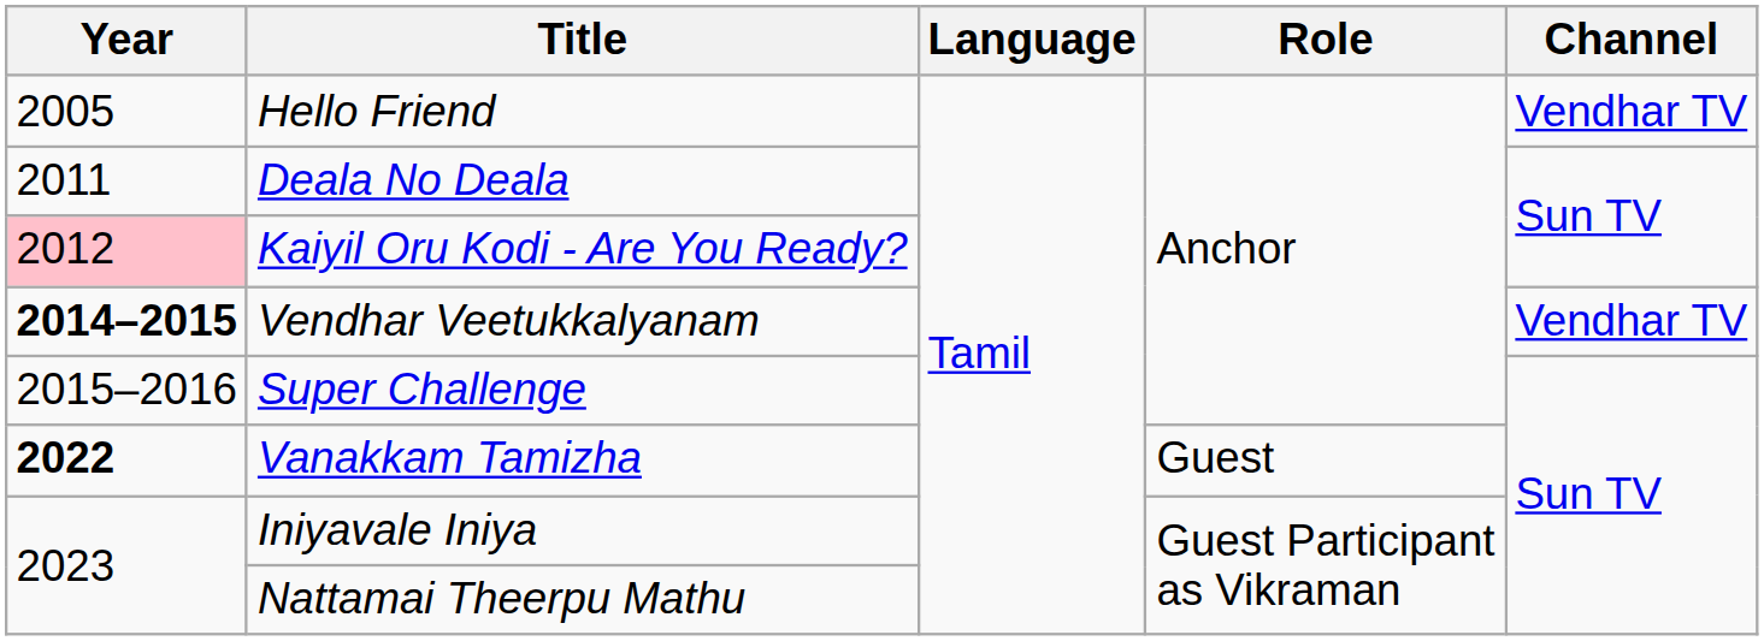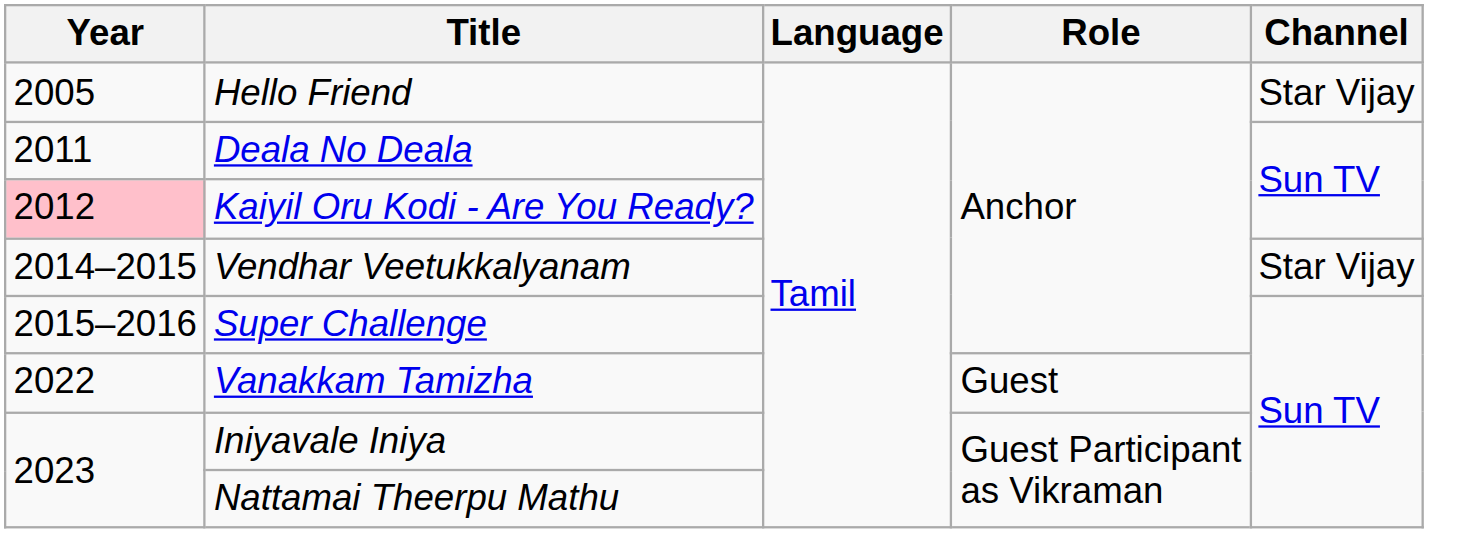Hello Friend | Channel: Vendhar TV -> Star Vijay
Vendhar Veetukkalyanam | Year: bold -> normal
Vendhar Veetukkalyanam | Channel: Vendhar TV -> Star Vijay
Vanakkam Tamizha | Year: bold -> normal
